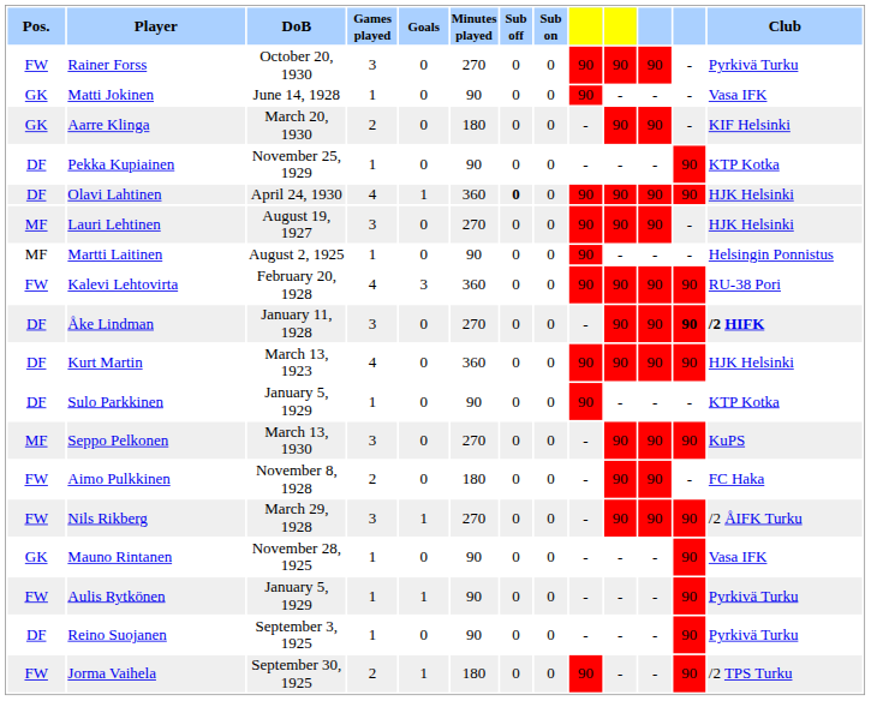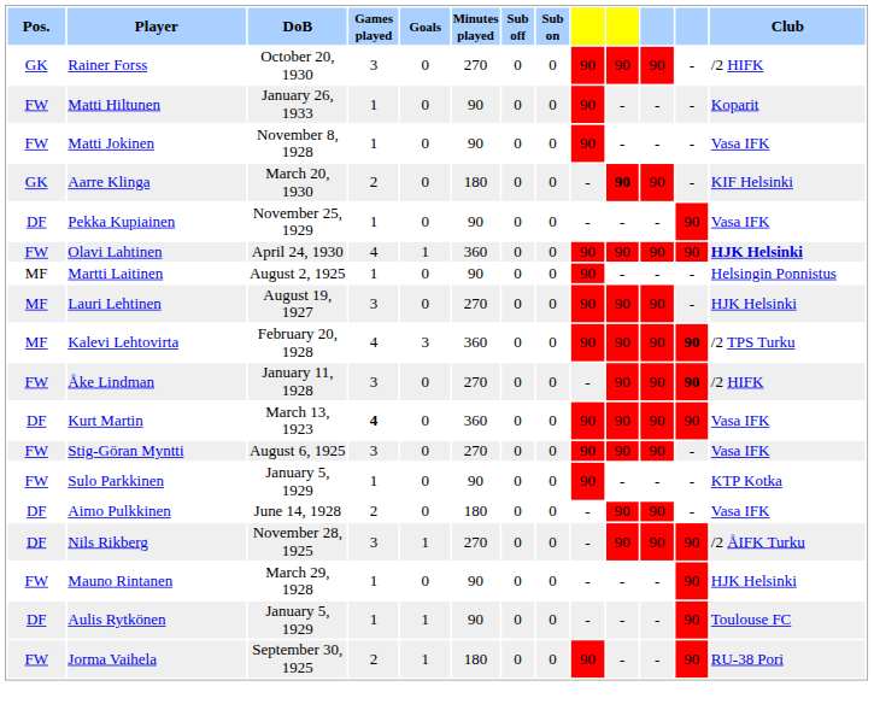Rainer Forss | Pos.: FW -> GK
Rainer Forss | Club: Pyrkivä Turku -> /2 HIFK
+ row: FW | Matti Hiltunen | January 26, 1933 | 1 | 0 | 90 | 0 | 0 | 90 | - | - | - | Koparit
Matti Jokinen | Pos.: GK -> FW
Matti Jokinen | DoB: June 14, 1928 -> November 8, 1928
Aarre Klinga | column 10: normal -> bold
Pekka Kupiainen | Club: KTP Kotka -> Vasa IFK
Olavi Lahtinen | Pos.: DF -> FW
Olavi Lahtinen | Sub off: bold -> normal
Olavi Lahtinen | Club: normal -> bold
rows swapped: Martti Laitinen <-> Lauri Lehtinen
Kalevi Lehtovirta | Pos.: FW -> MF
Kalevi Lehtovirta | column 12: normal -> bold
Kalevi Lehtovirta | Club: RU-38 Pori -> /2 TPS Turku
Åke Lindman | Pos.: DF -> FW
Åke Lindman | Club: bold -> normal
Kurt Martin | Games played: normal -> bold
Kurt Martin | Club: HJK Helsinki -> Vasa IFK
+ row: FW | Stig-Göran Myntti | August 6, 1925 | 3 | 0 | 270 | 0 | 0 | 90 | 90 | 90 | - | Vasa IFK
Sulo Parkkinen | Pos.: DF -> FW
- row: MF | Seppo Pelkonen | March 13, 1930 | 3 | 0 | 270 | 0 | 0 | - | 90 | 90 | 90 | KuPS
Aimo Pulkkinen | Pos.: FW -> DF
Aimo Pulkkinen | DoB: November 8, 1928 -> June 14, 1928
Aimo Pulkkinen | Club: FC Haka -> Vasa IFK
Nils Rikberg | Pos.: FW -> DF
Nils Rikberg | DoB: March 29, 1928 -> November 28, 1925
Mauno Rintanen | Pos.: GK -> FW
Mauno Rintanen | DoB: November 28, 1925 -> March 29, 1928
Mauno Rintanen | Club: Vasa IFK -> HJK Helsinki
Aulis Rytkönen | Pos.: FW -> DF
Aulis Rytkönen | Club: Pyrkivä Turku -> Toulouse FC
- row: DF | Reino Suojanen | September 3, 1925 | 1 | 0 | 90 | 0 | 0 | - | - | - | 90 | Pyrkivä Turku
Jorma Vaihela | Club: /2 TPS Turku -> RU-38 Pori
